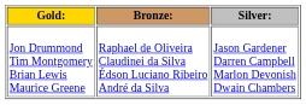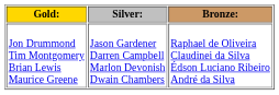columns swapped: Silver: <-> Bronze:
